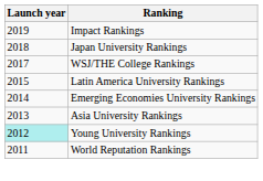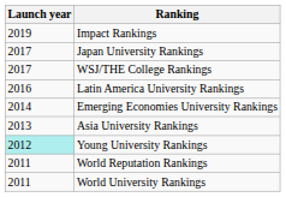Japan University Rankings | Launch year: 2018 -> 2017
Latin America University Rankings | Launch year: 2015 -> 2016
+ row: 2011 | World University Rankings
